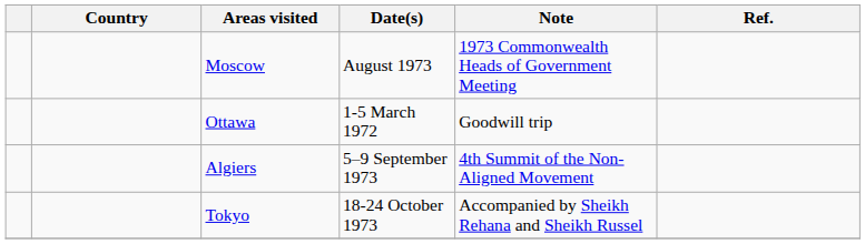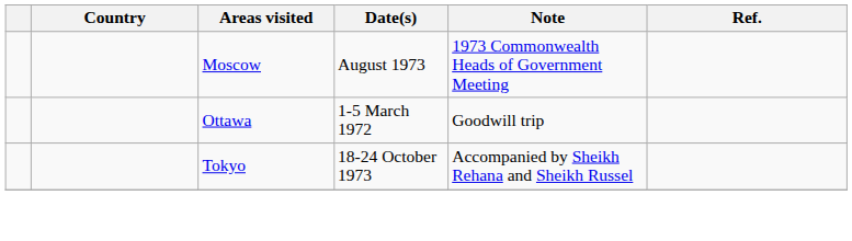- row: Algiers | 5–9 September 1973 | 4th Summit of the Non-Aligned Movement
